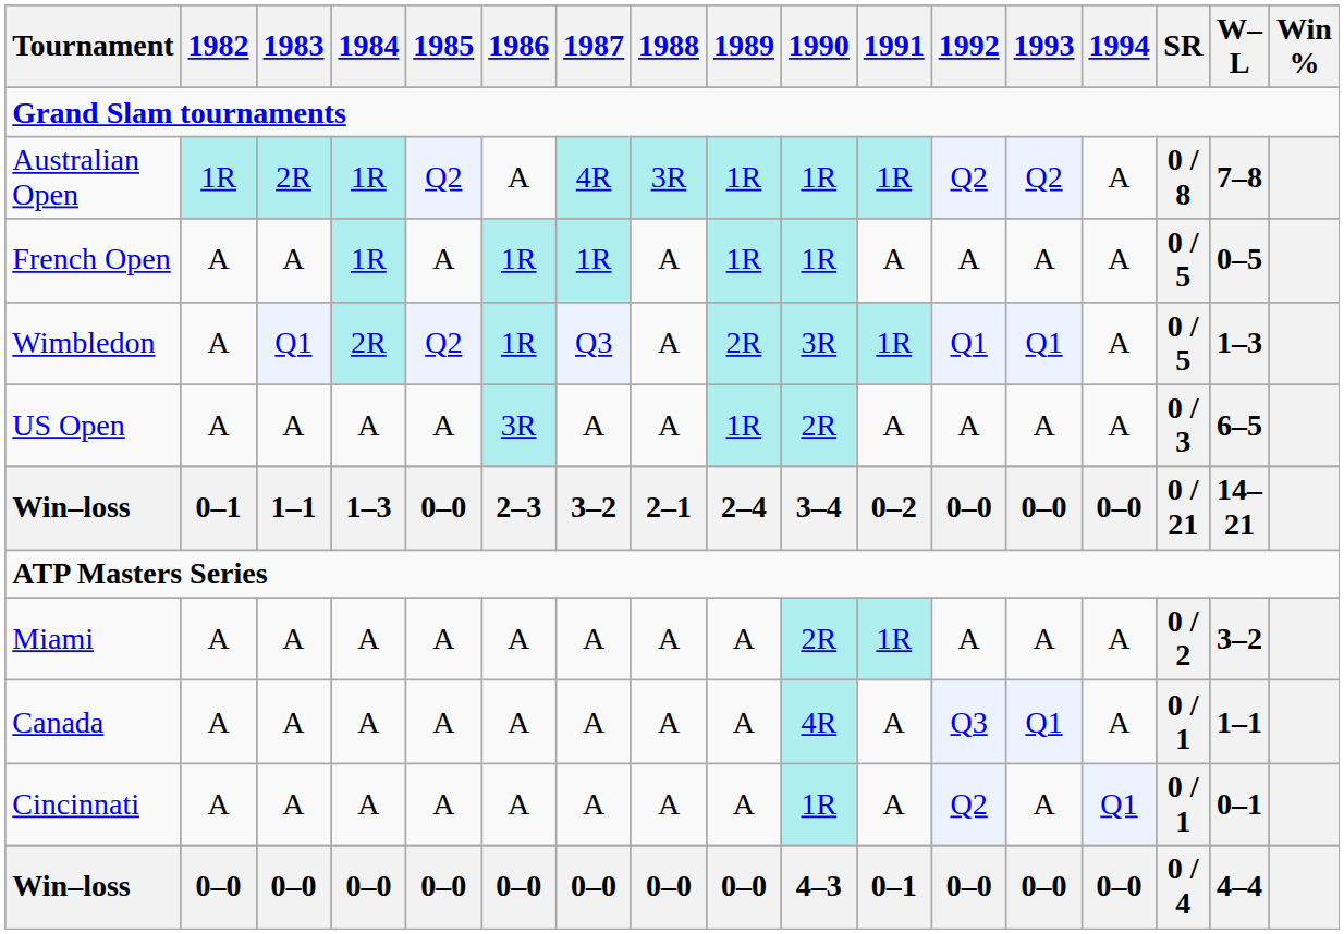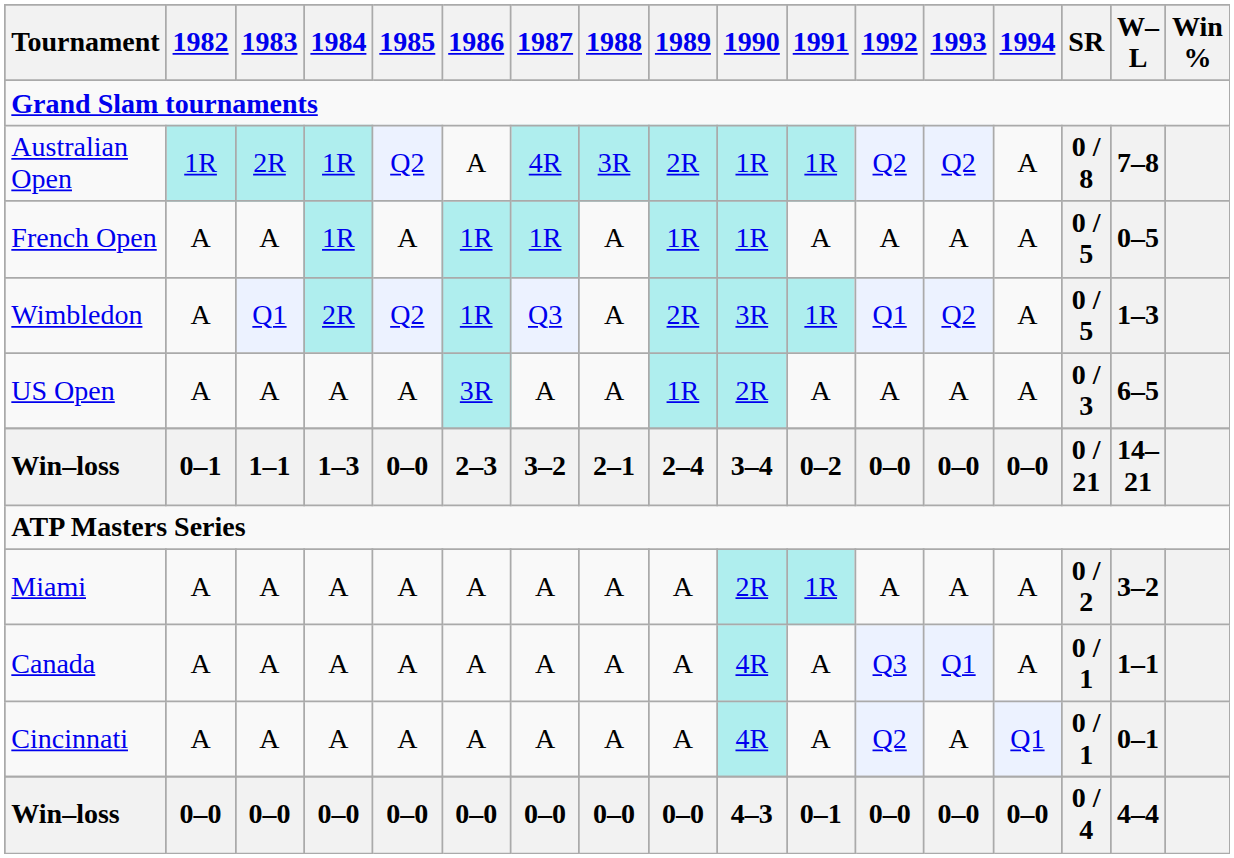Australian Open | 1989: 1R -> 2R
Wimbledon | 1993: Q1 -> Q2
Cincinnati | 1990: 1R -> 4R
